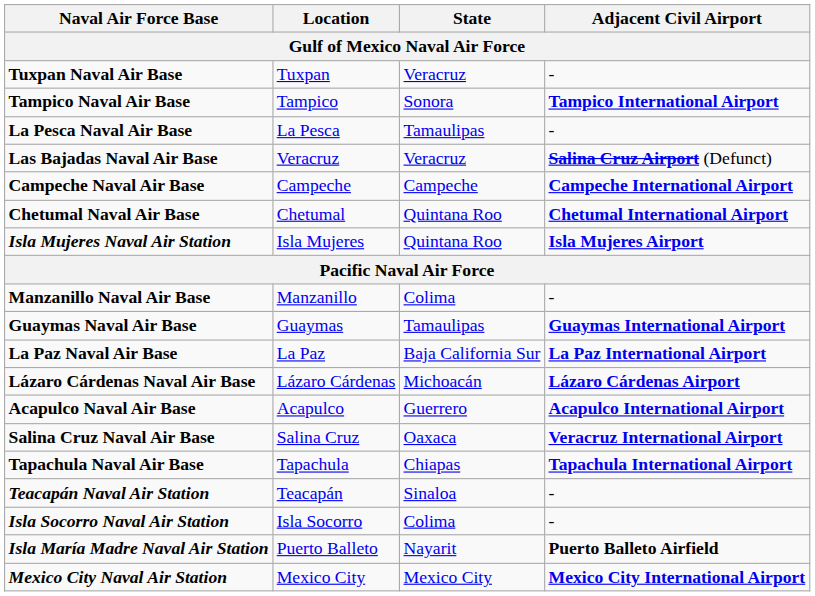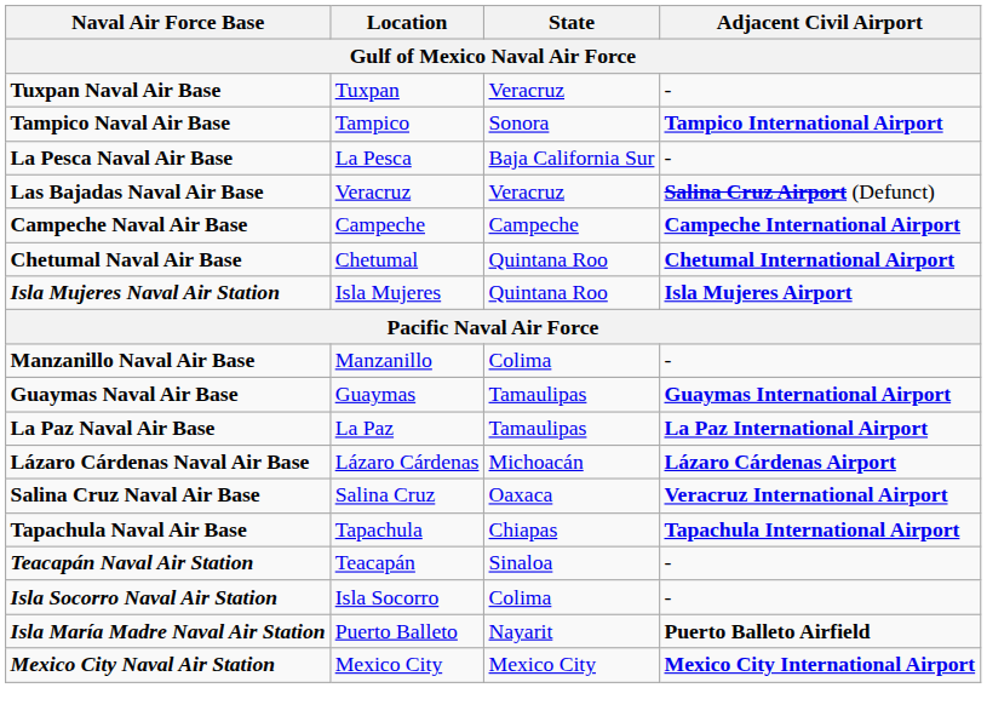La Pesca Naval Air Base | State: Tamaulipas -> Baja California Sur
La Paz Naval Air Base | State: Baja California Sur -> Tamaulipas
- row: Acapulco Naval Air Base | Acapulco | Guerrero | Acapulco International Airport
